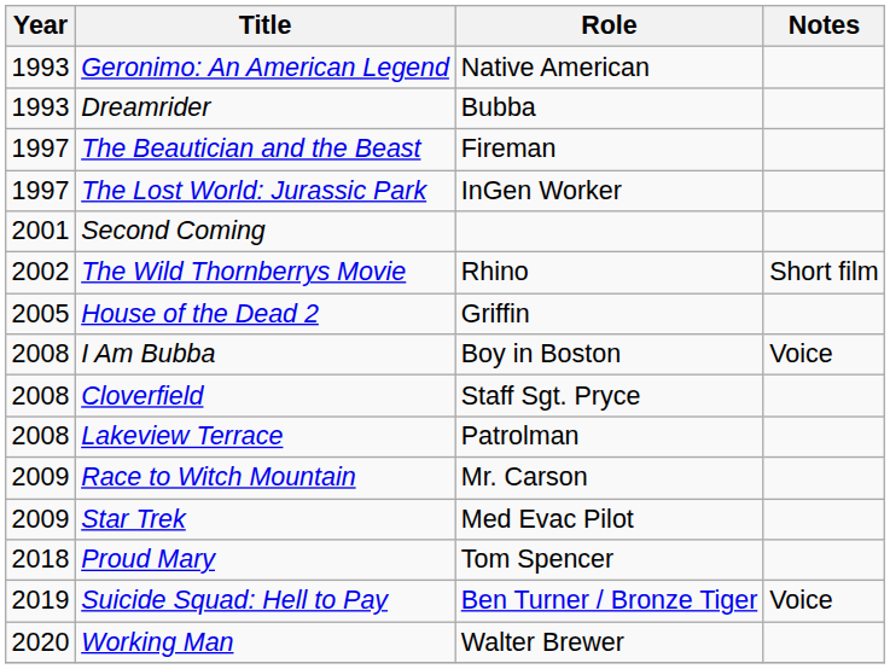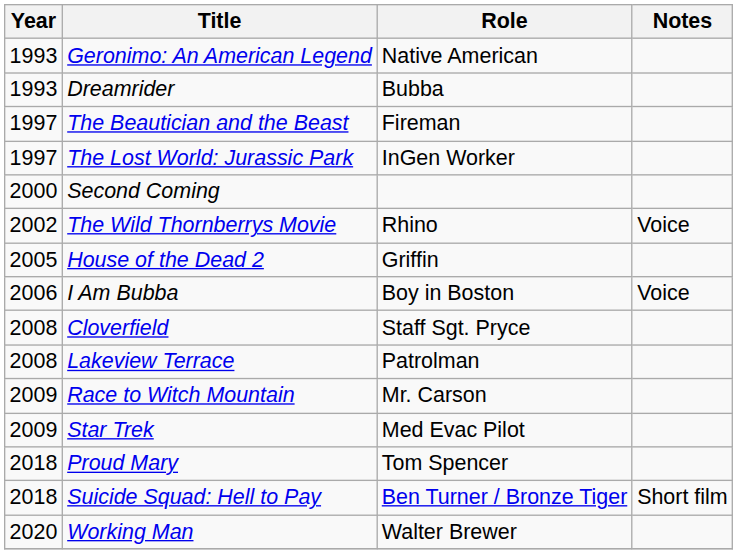Second Coming | Year: 2001 -> 2000
The Wild Thornberrys Movie | Notes: Short film -> Voice
I Am Bubba | Year: 2008 -> 2006
Suicide Squad: Hell to Pay | Year: 2019 -> 2018
Suicide Squad: Hell to Pay | Notes: Voice -> Short film
